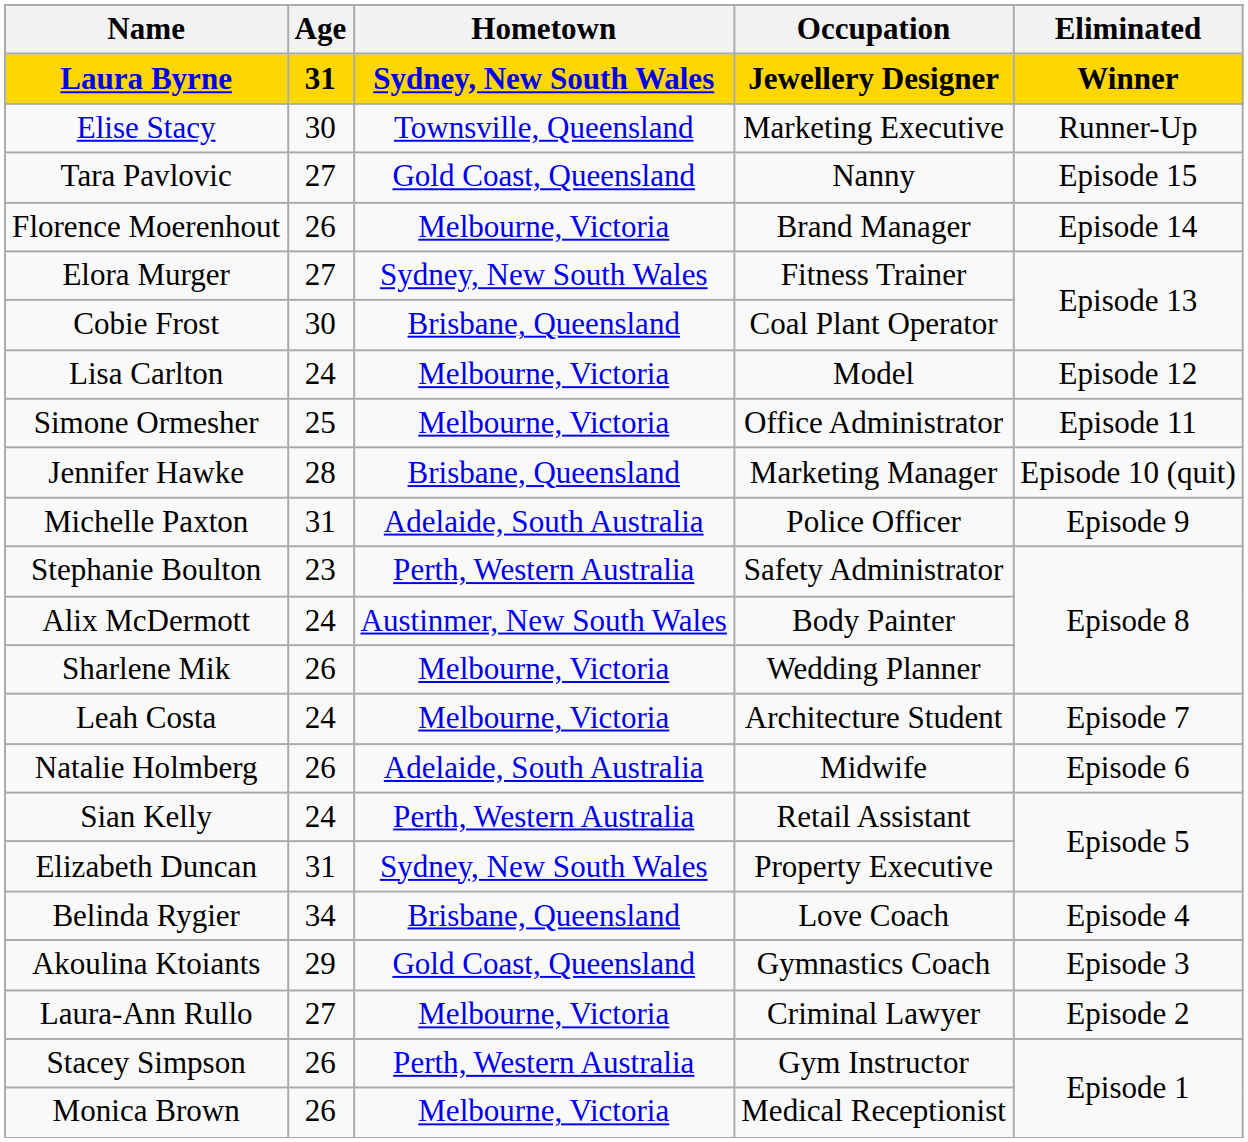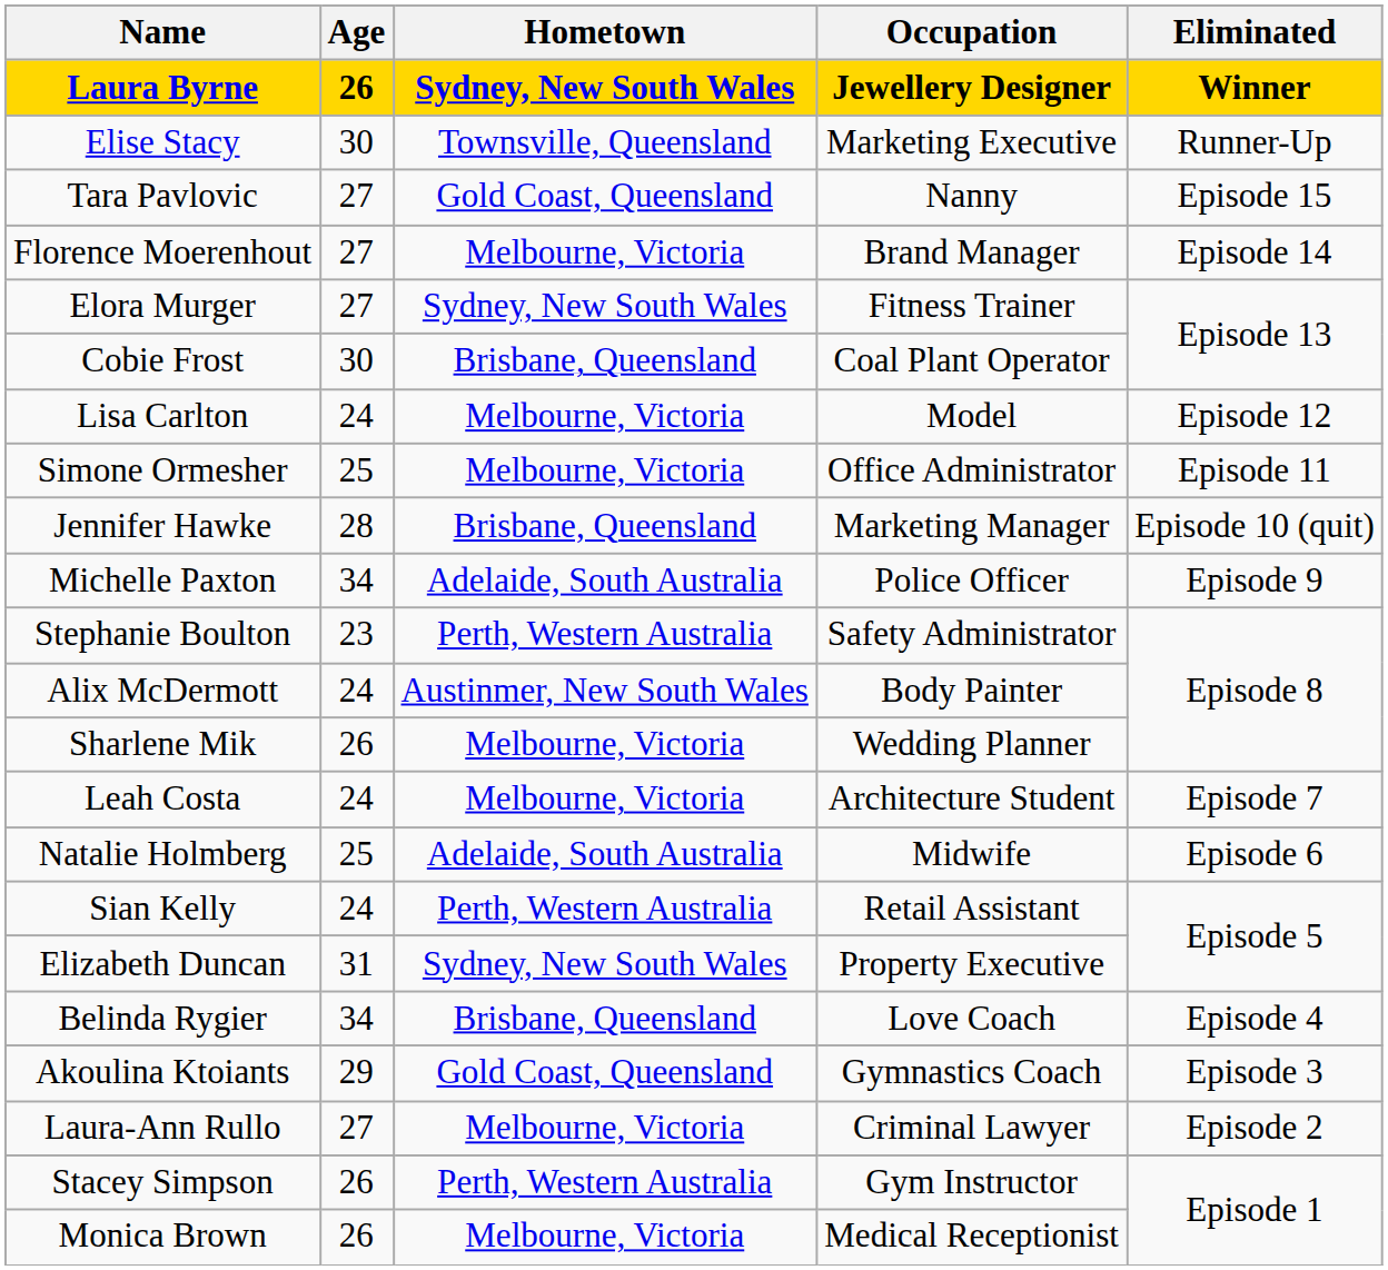Laura Byrne | Age: 31 -> 26
Florence Moerenhout | Age: 26 -> 27
Michelle Paxton | Age: 31 -> 34
Natalie Holmberg | Age: 26 -> 25
